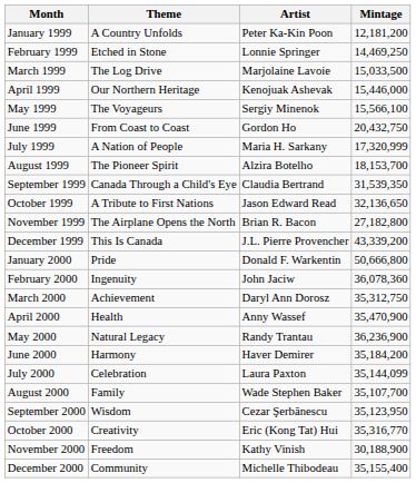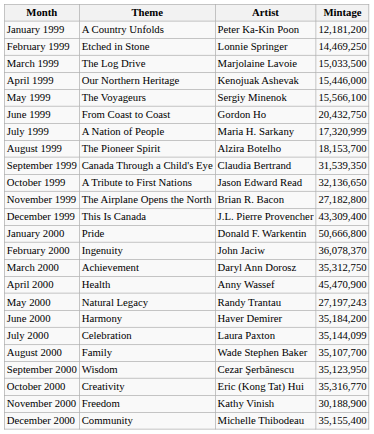December 1999 | Mintage: 43,339,200 -> 43,309,400
February 2000 | Mintage: 36,078,360 -> 36,078,370
April 2000 | Mintage: 35,470,900 -> 45,470,900
May 2000 | Mintage: 36,236,900 -> 27,197,243
